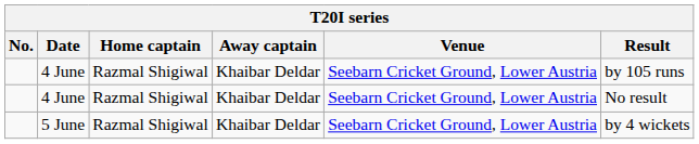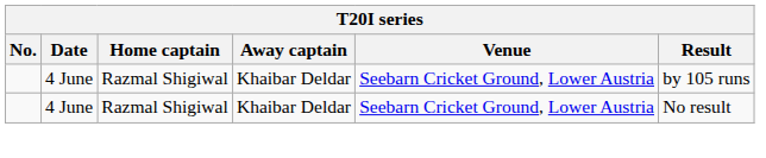- row: 5 June | Razmal Shigiwal | Khaibar Deldar | Seebarn Cricket Ground, Lower Austria | by 4 wickets
